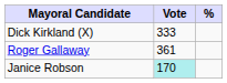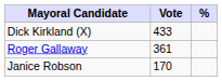Dick Kirkland (X) | Vote: 333 -> 433
Janice Robson | Vote: paleturquoise background -> no background
